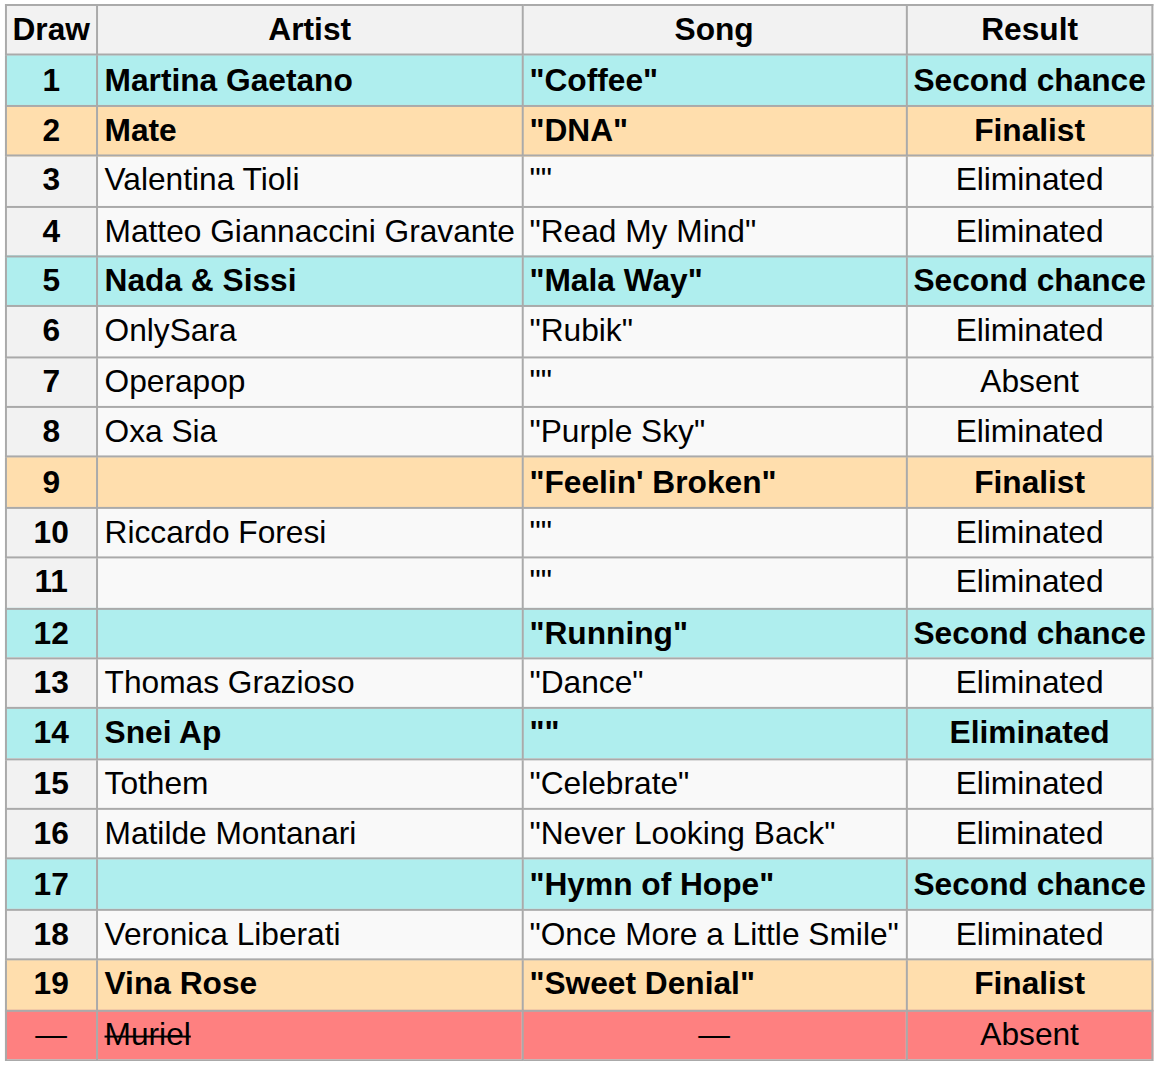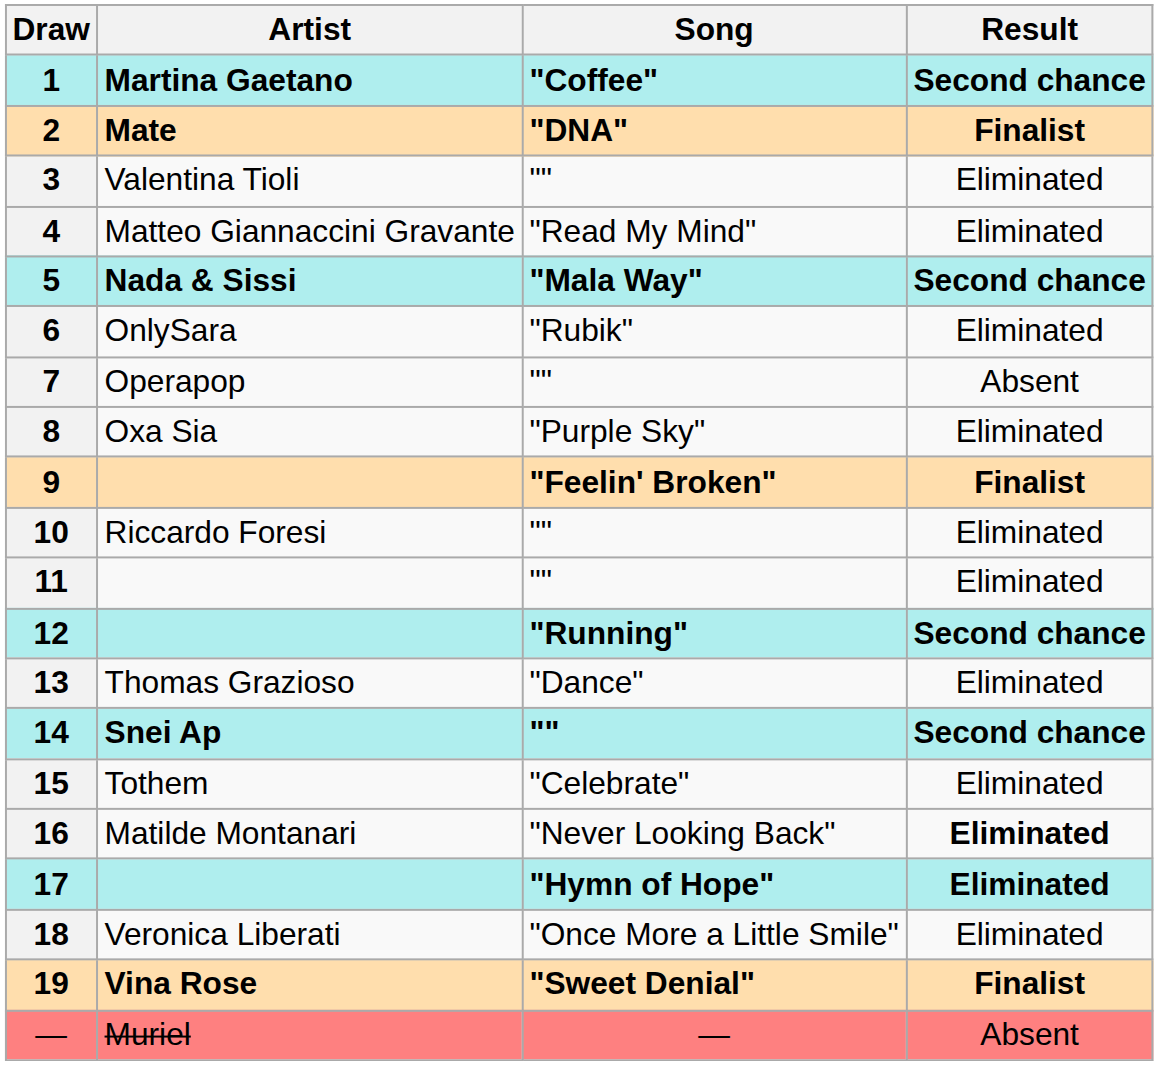14 | Result: Eliminated -> Second chance
16 | Result: normal -> bold
17 | Result: Second chance -> Eliminated
